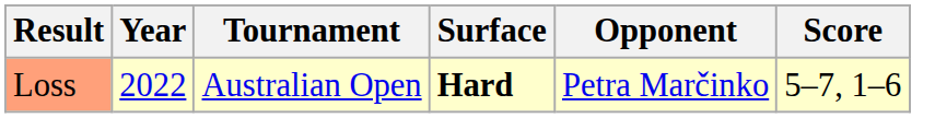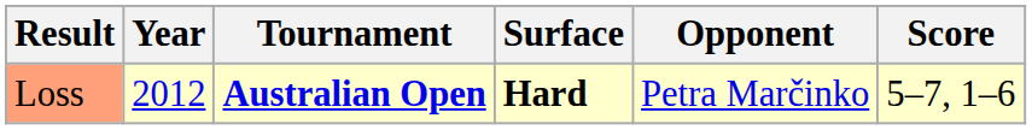Loss | Year: 2022 -> 2012
Loss | Tournament: normal -> bold
